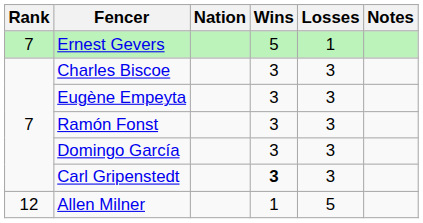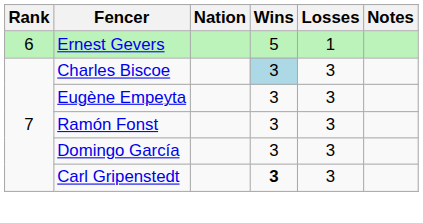Ernest Gevers | Rank: 7 -> 6
Charles Biscoe | Wins: no background -> lightblue background
- row: 12 | Allen Milner | 1 | 5
